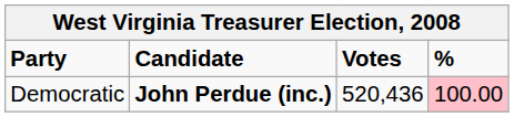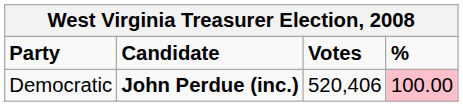Democratic | Votes: 520,436 -> 520,406
